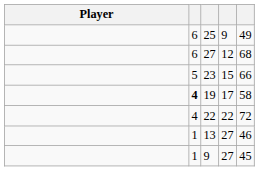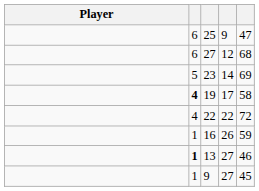25 | column 5: 49 -> 47
23 | column 4: 15 -> 14
23 | column 5: 66 -> 69
+ row: 1 | 16 | 26 | 59
13 | column 2: normal -> bold
